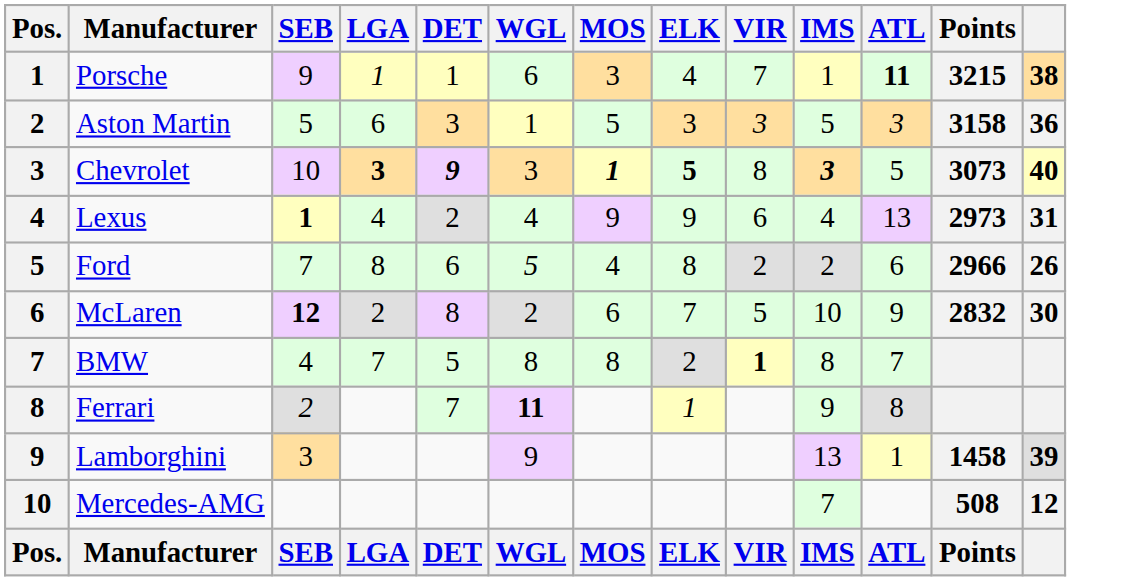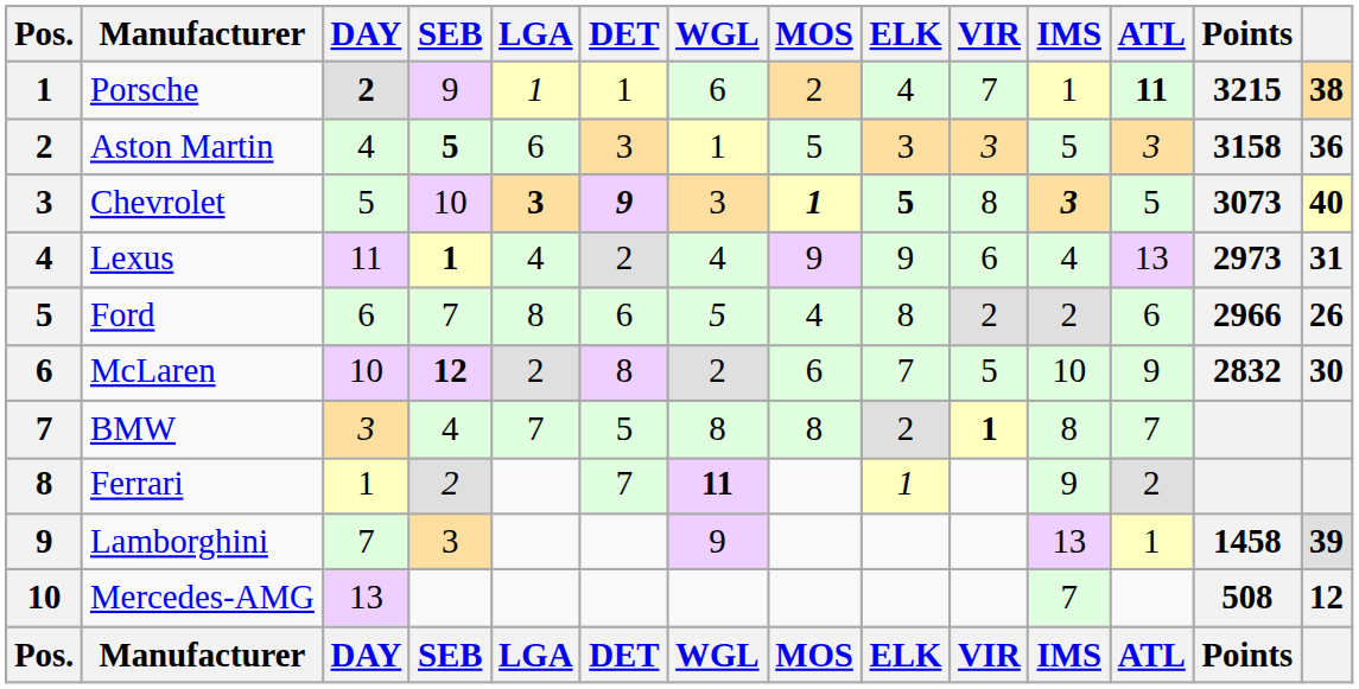+ column: DAY | 2 | 4 | 5 | 11 | 6 | 10 | 3 | 1 | 7 | 13 | DAY
Porsche | MOS: 3 -> 2
Aston Martin | SEB: normal -> bold
Ferrari | ATL: 8 -> 2
